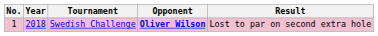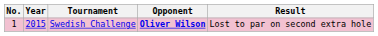Swedish Challenge | Year: 2018 -> 2015
